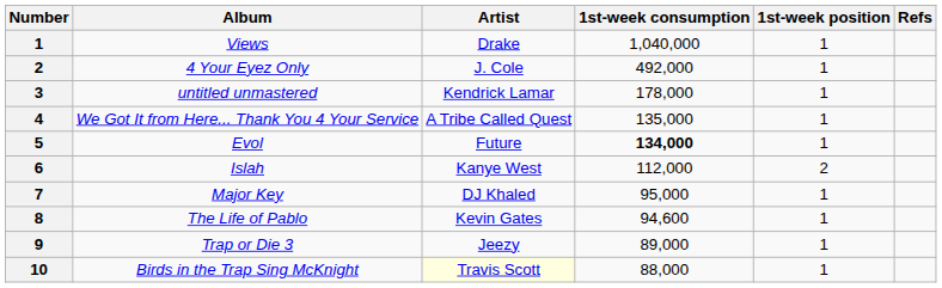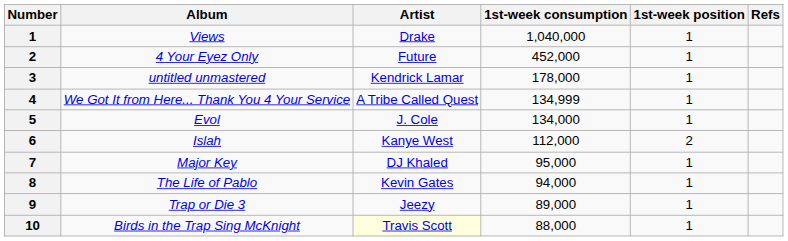4 Your Eyez Only | Artist: J. Cole -> Future
4 Your Eyez Only | 1st-week consumption: 492,000 -> 452,000
We Got It from Here... Thank You 4 Your Service | 1st-week consumption: 135,000 -> 134,999
Evol | Artist: Future -> J. Cole
Evol | 1st-week consumption: bold -> normal
The Life of Pablo | 1st-week consumption: 94,600 -> 94,000
